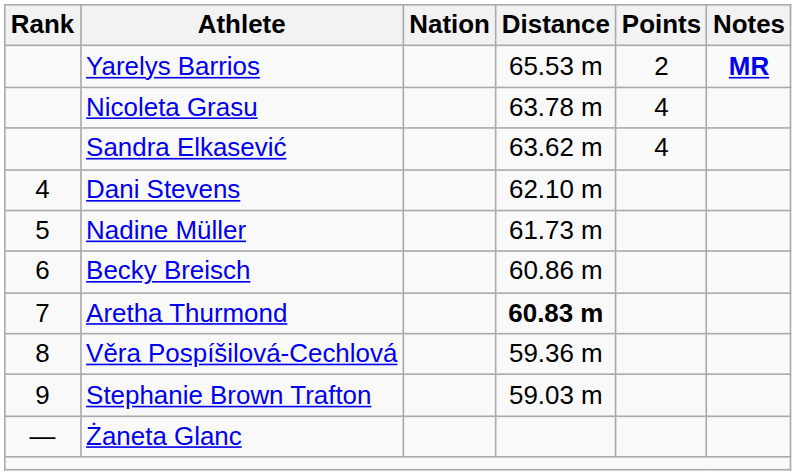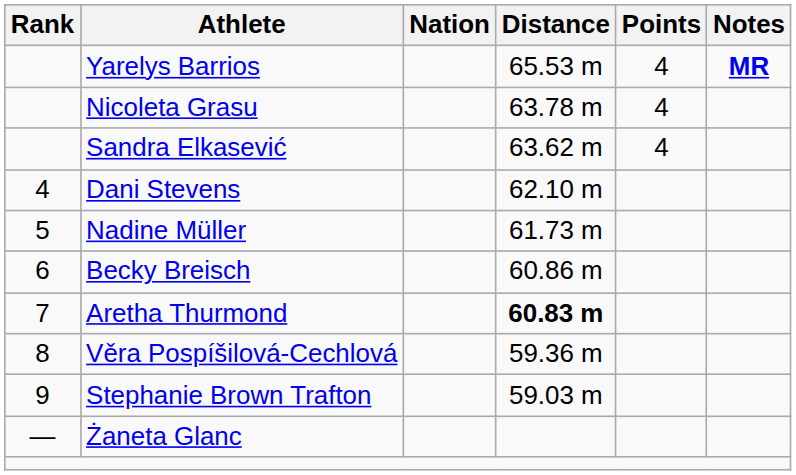Yarelys Barrios | Points: 2 -> 4
